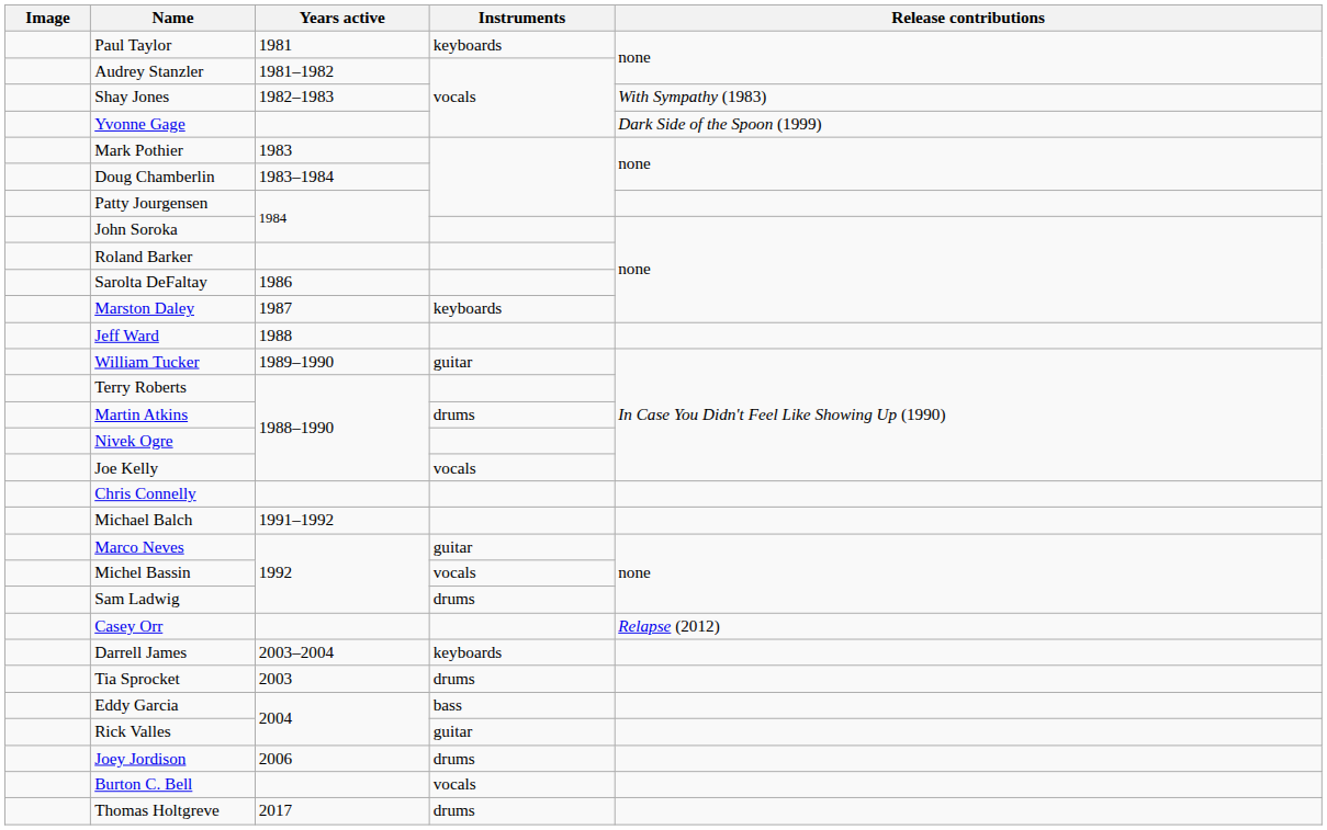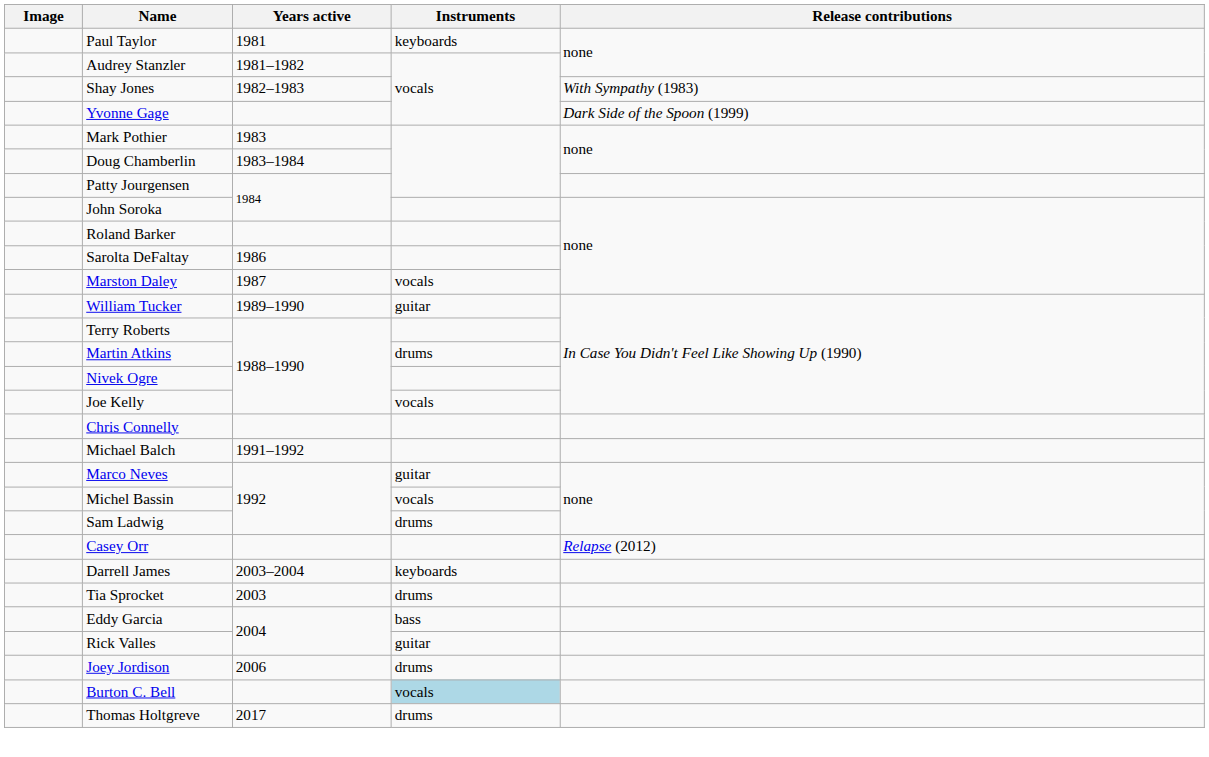Marston Daley | Instruments: keyboards -> vocals
- row: Jeff Ward | 1988
Burton C. Bell | Instruments: no background -> lightblue background
